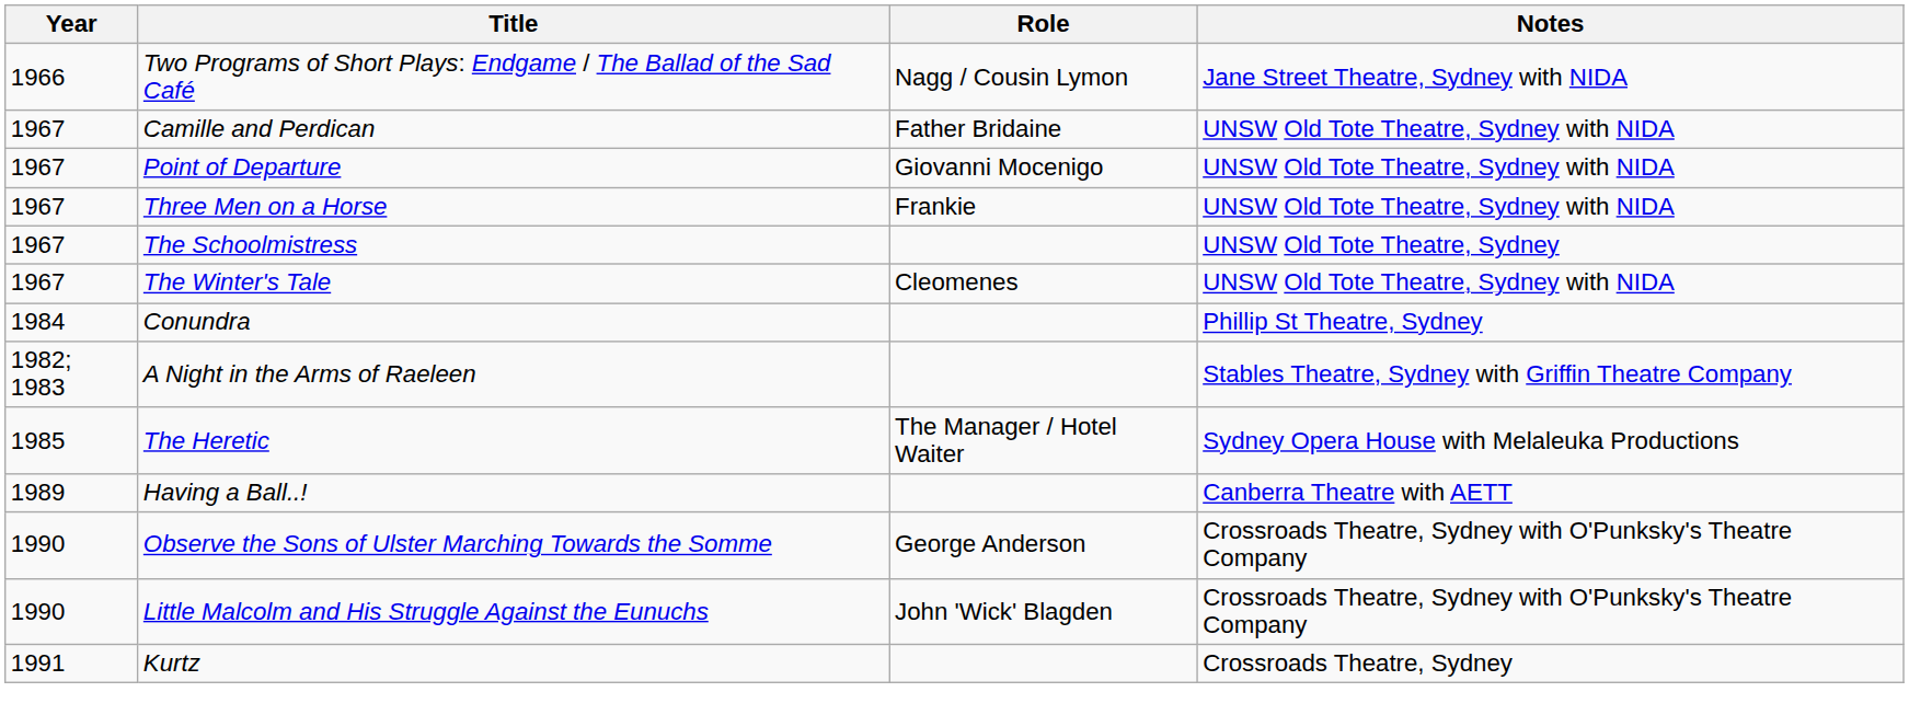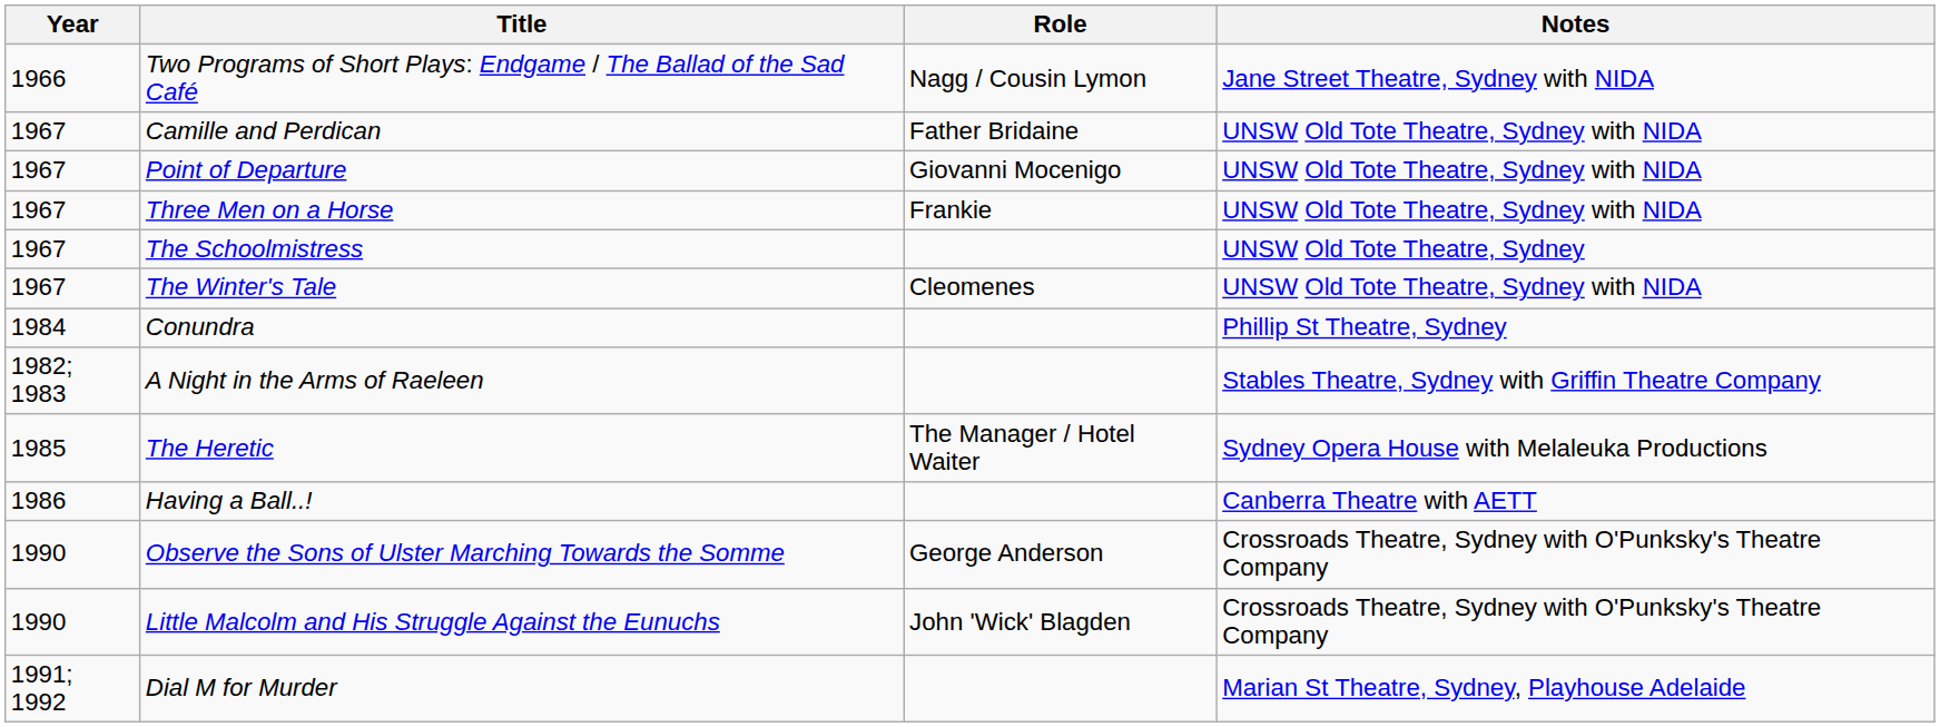Having a Ball..! | Year: 1989 -> 1986
- row: 1991 | Kurtz | Crossroads Theatre, Sydney
+ row: 1991; 1992 | Dial M for Murder | Marian St Theatre, Sydney, Playhouse Adelaide
